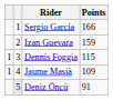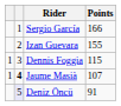Izan Guevara | Points: 159 -> 155
Jaume Masià | column 2: normal -> bold
Jaume Masià | Points: 109 -> 107
